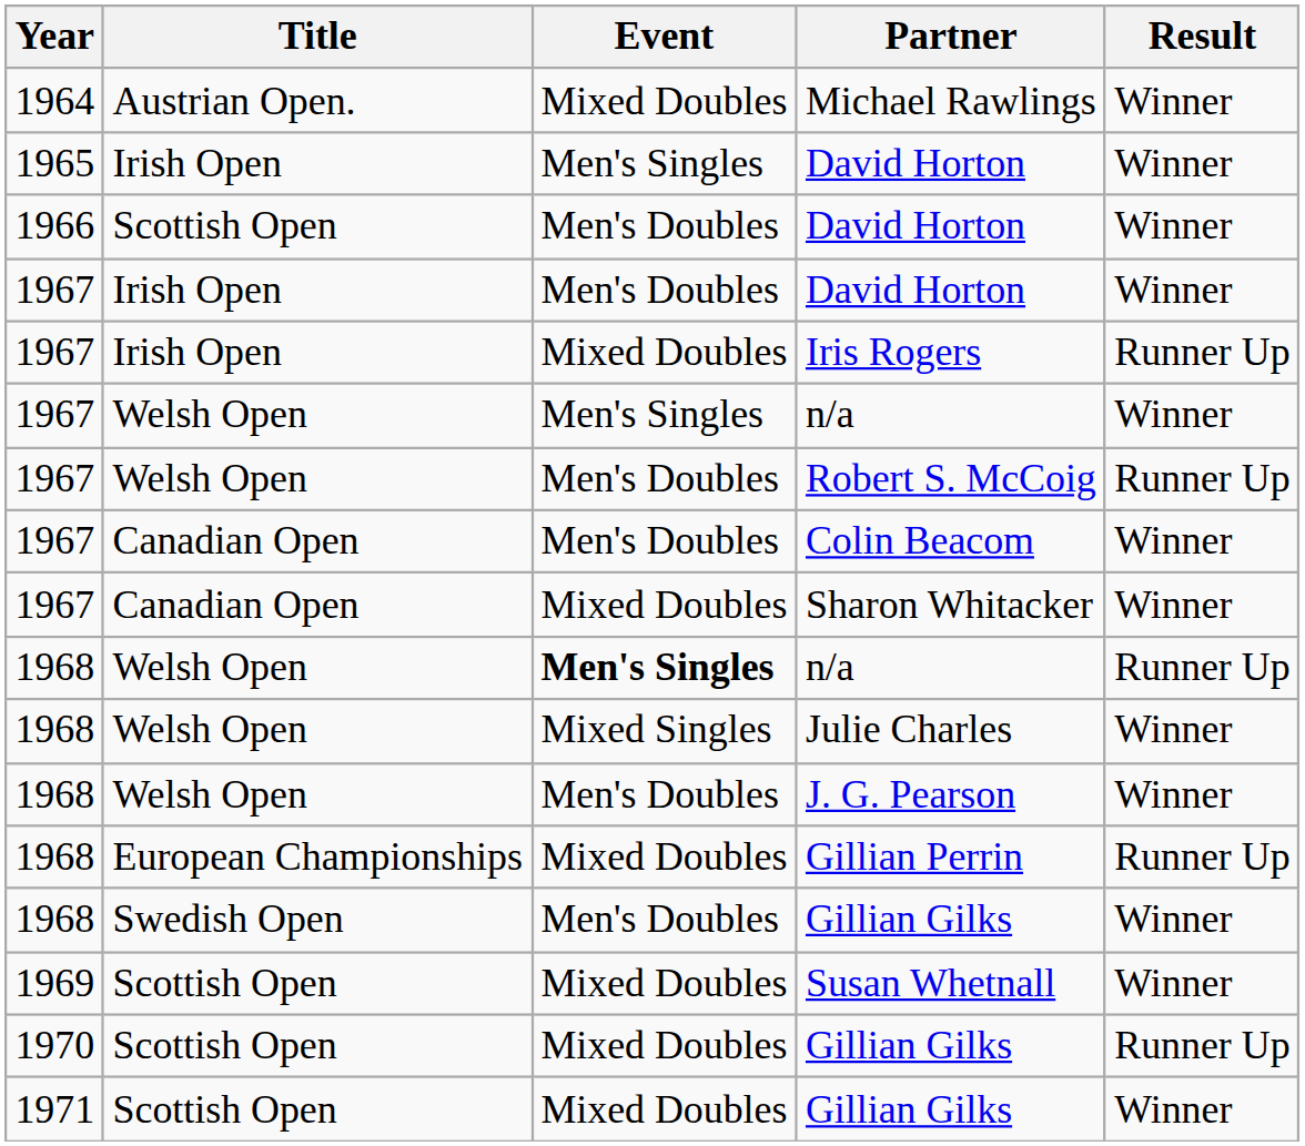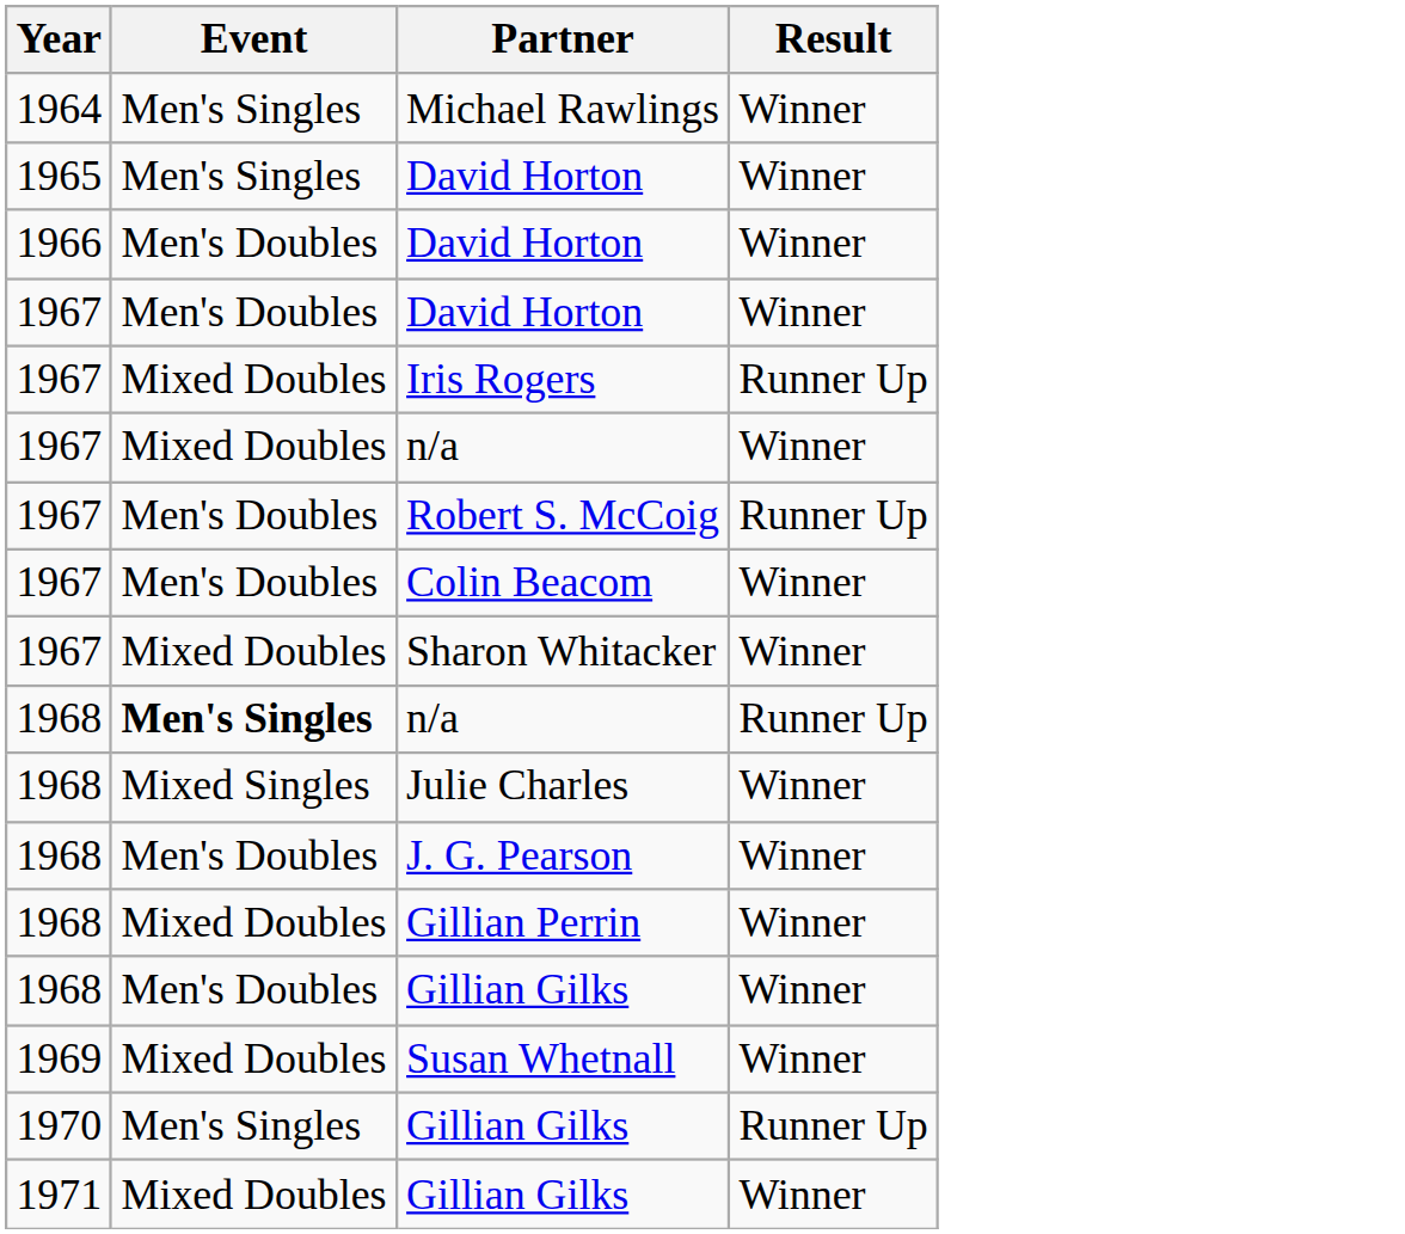- column: Title | Austrian Open. | Irish Open | Scottish Open | Irish Open | Irish Open | Welsh Open | Welsh Open | Canadian Open | Canadian Open | Welsh Open | Welsh Open | Welsh Open | European Championships | Swedish Open | Scottish Open | Scottish Open | Scottish Open
Michael Rawlings | Event: Mixed Doubles -> Men's Singles
1967 / n/a | Event: Men's Singles -> Mixed Doubles
Gillian Perrin | Result: Runner Up -> Winner
1970 / Gillian Gilks | Event: Mixed Doubles -> Men's Singles
